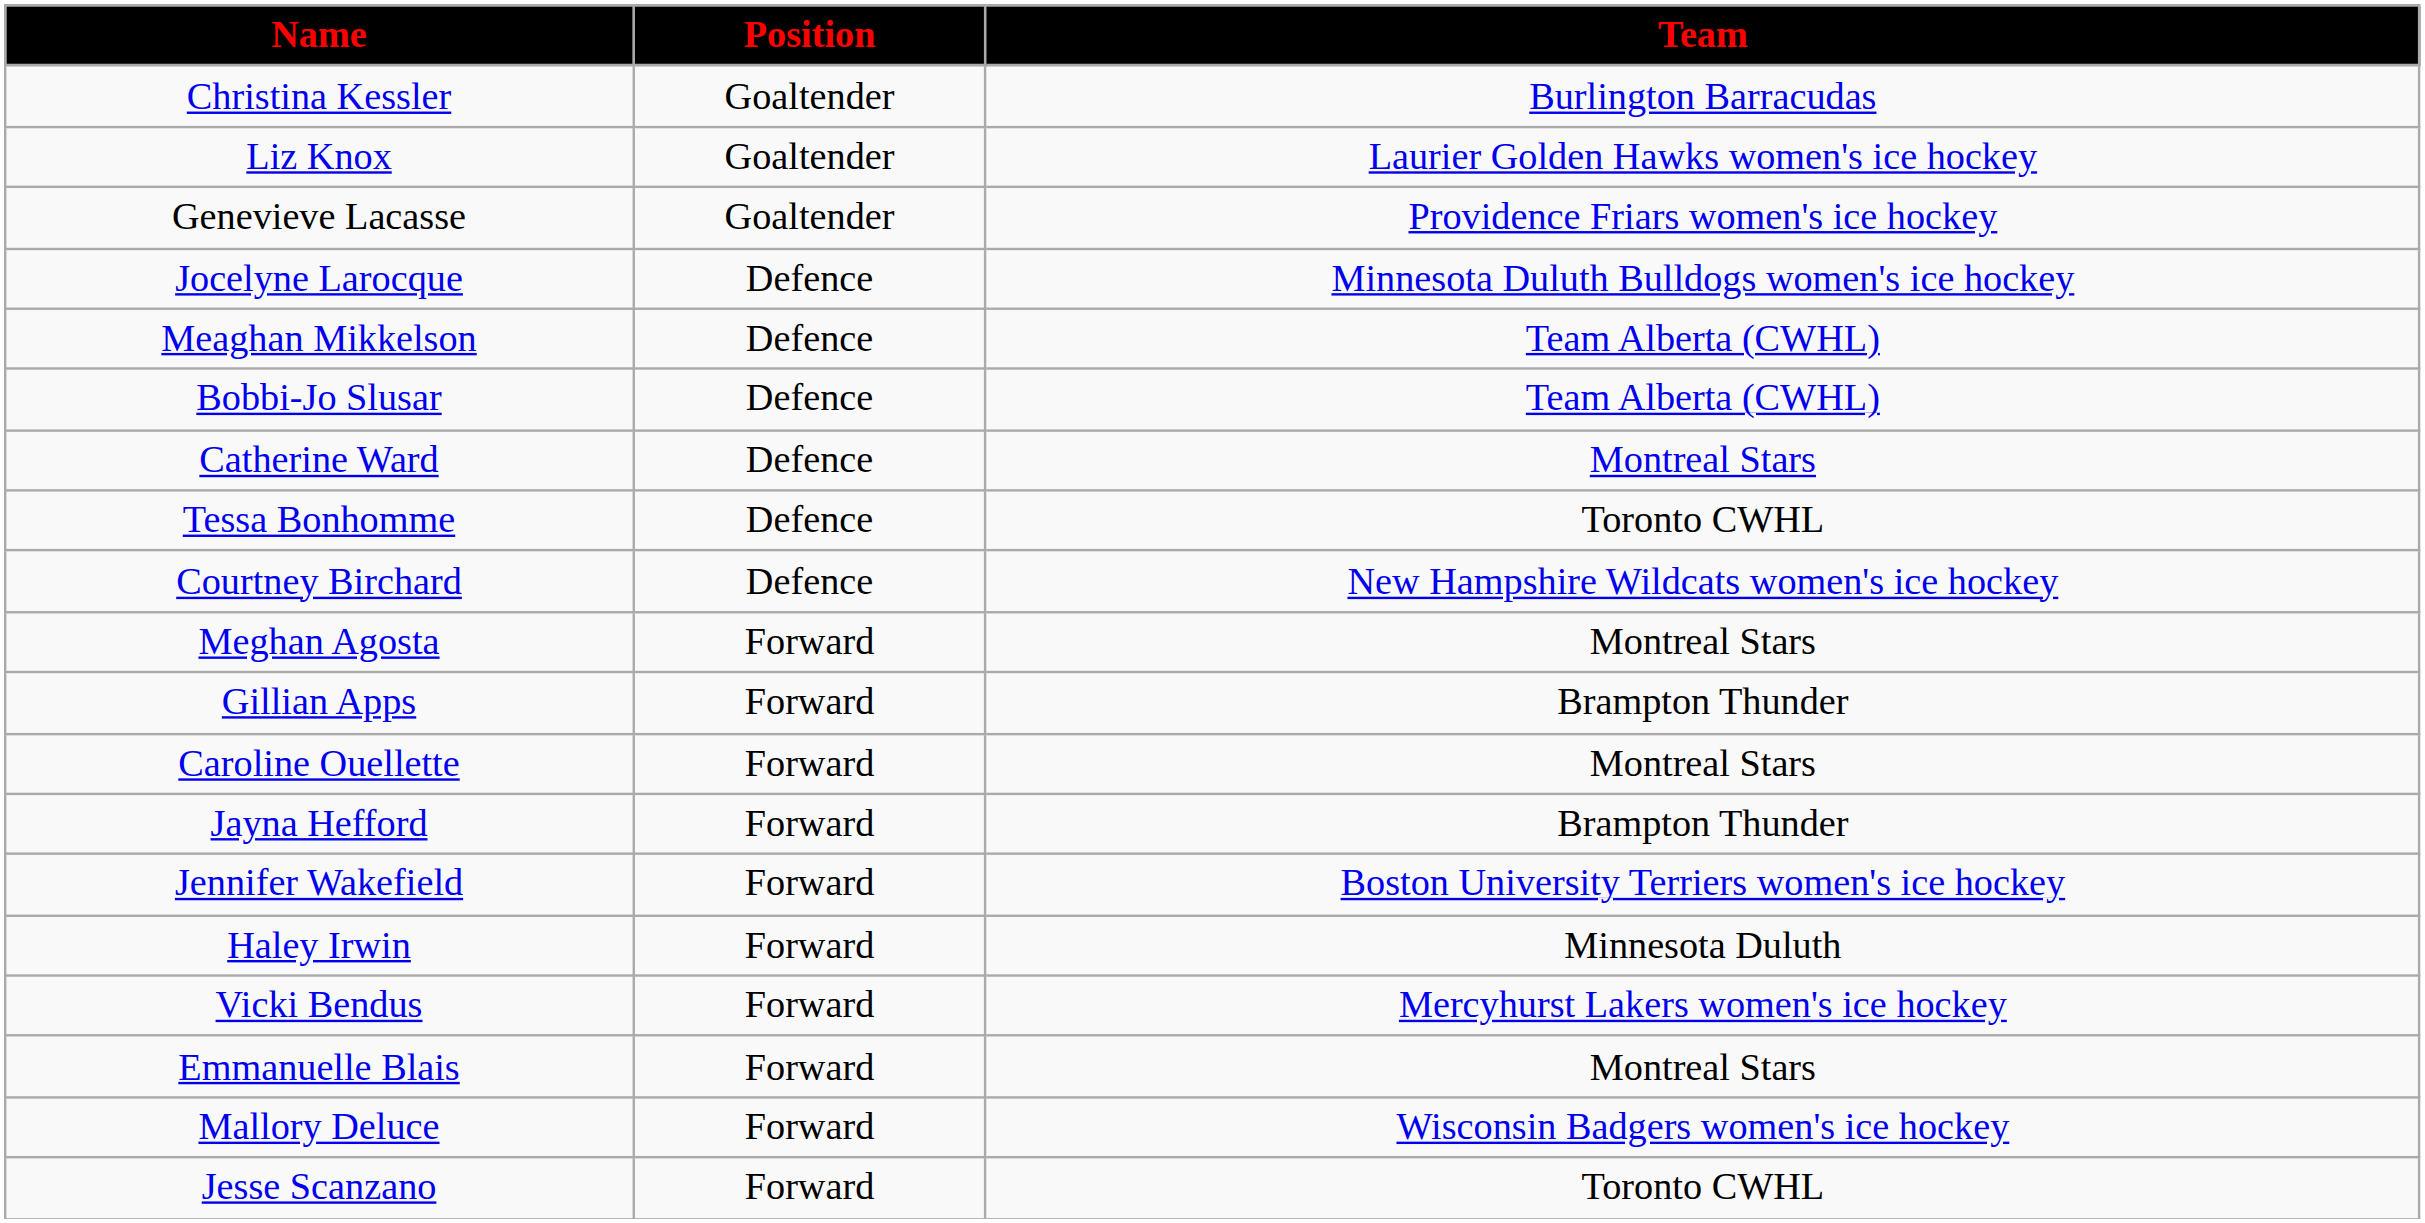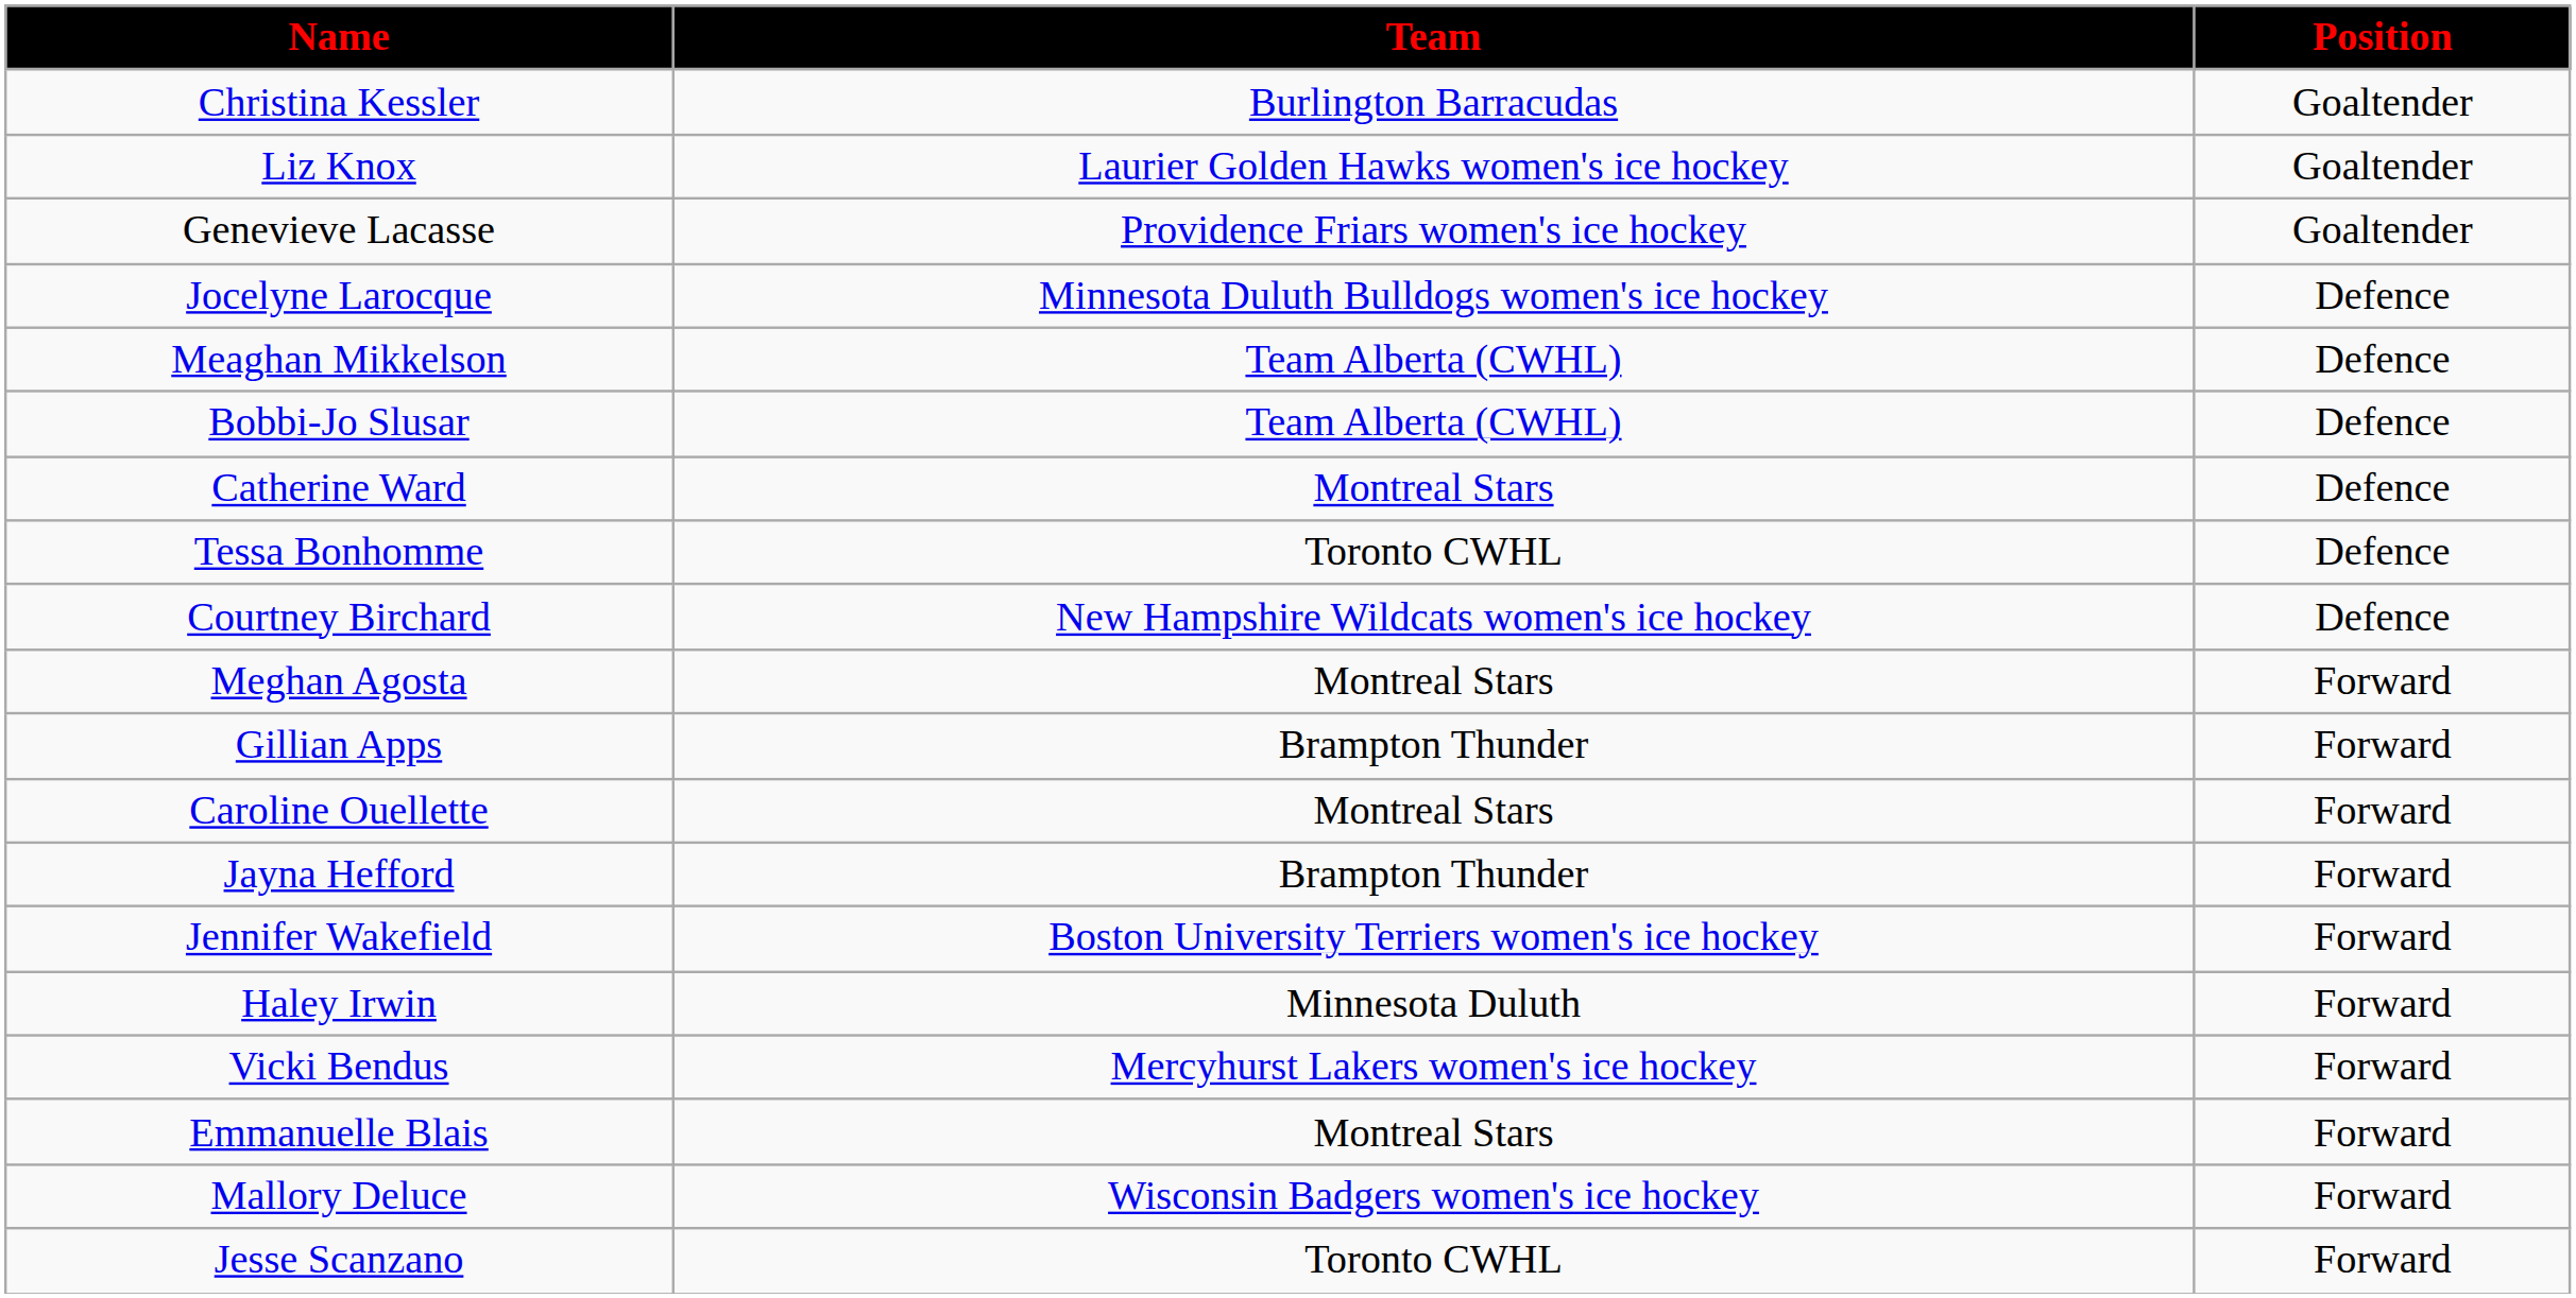columns swapped: Position <-> Team
